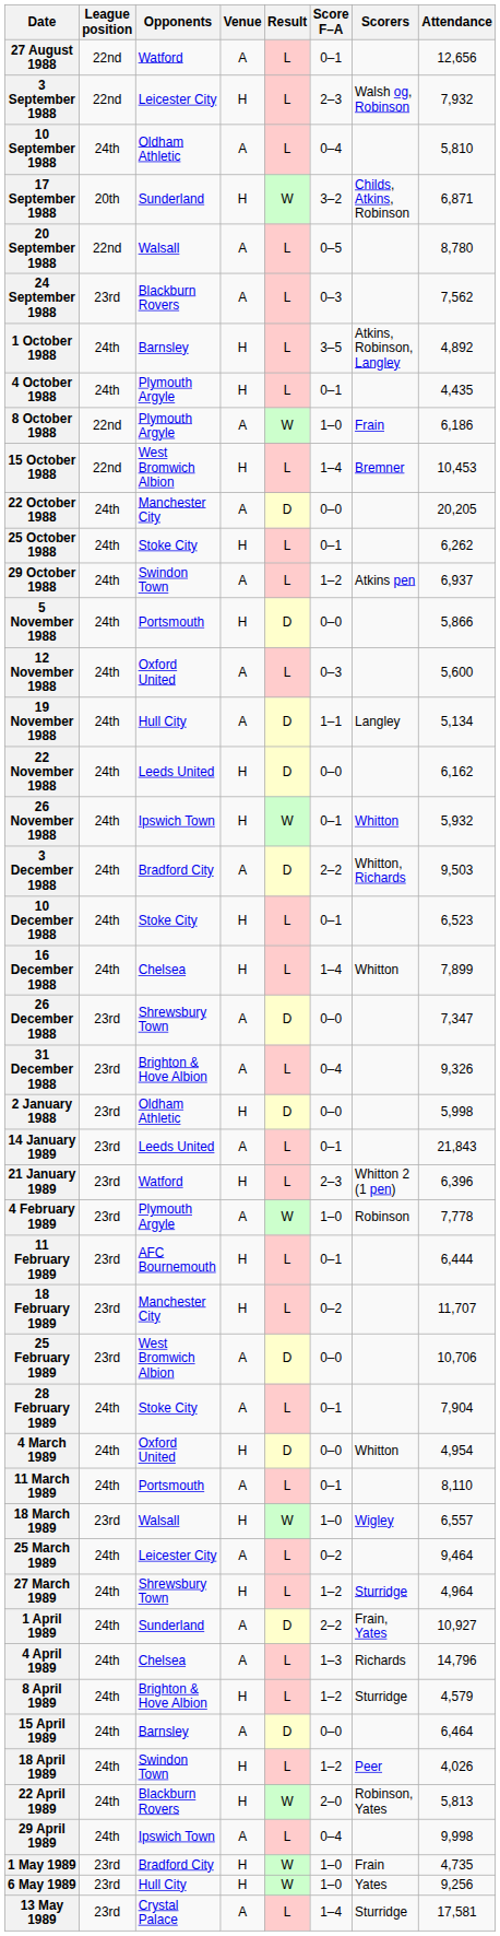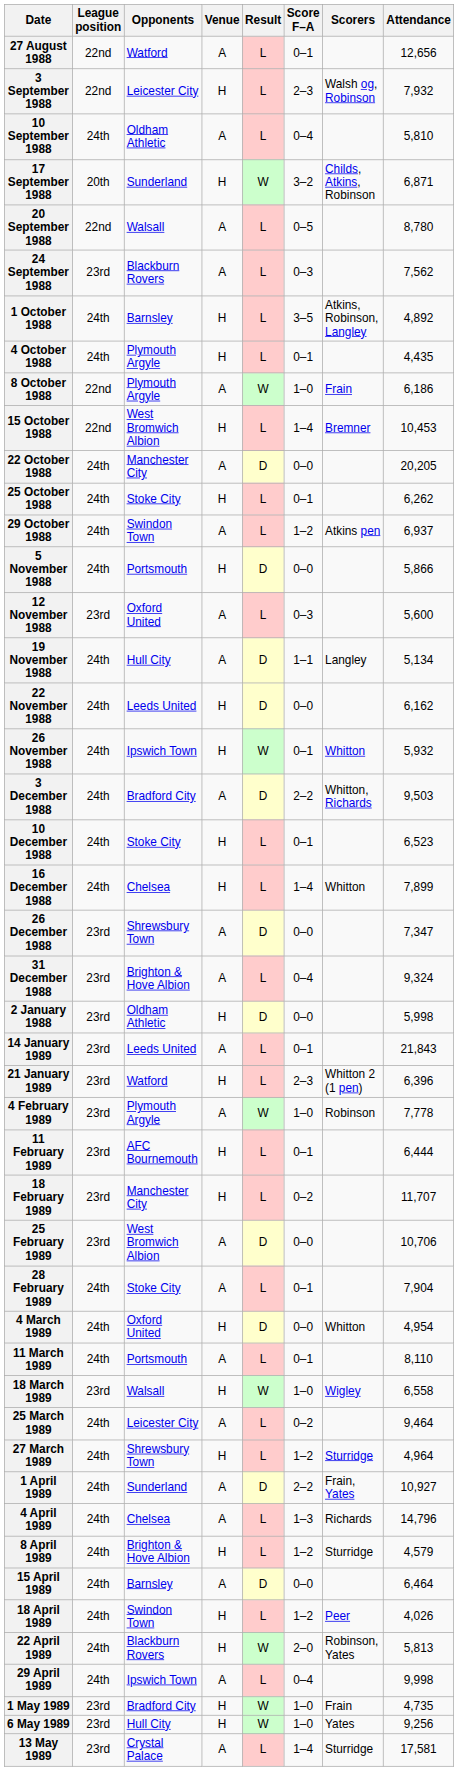12 November 1988 | League position: 24th -> 23rd
31 December 1988 | Attendance: 9,326 -> 9,324
18 March 1989 | Attendance: 6,557 -> 6,558
